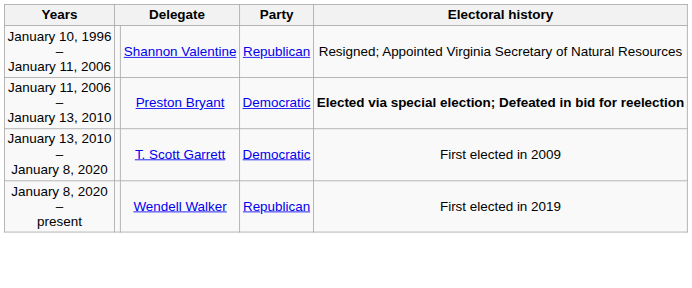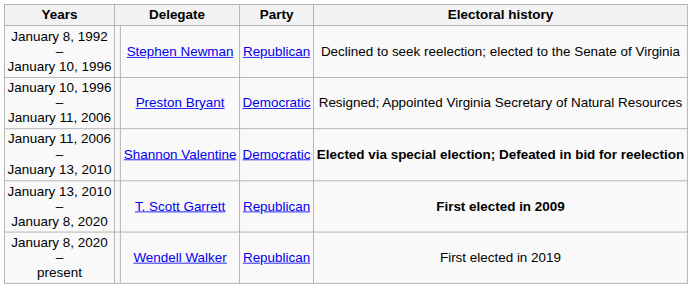+ row: January 8, 1992 – January 10, 1996 | Stephen Newman | Republican | Declined to seek reelection; elected to the Senate of Virginia
January 10, 1996 – January 11, 2006 | column 3: Shannon Valentine -> Preston Bryant
January 10, 1996 – January 11, 2006 | Party: Republican -> Democratic
January 11, 2006 – January 13, 2010 | column 3: Preston Bryant -> Shannon Valentine
January 13, 2010 – January 8, 2020 | Party: Democratic -> Republican
January 13, 2010 – January 8, 2020 | Electoral history: normal -> bold
